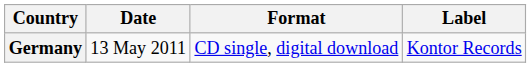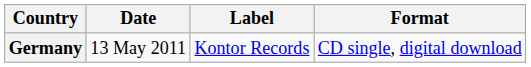columns swapped: Format <-> Label
